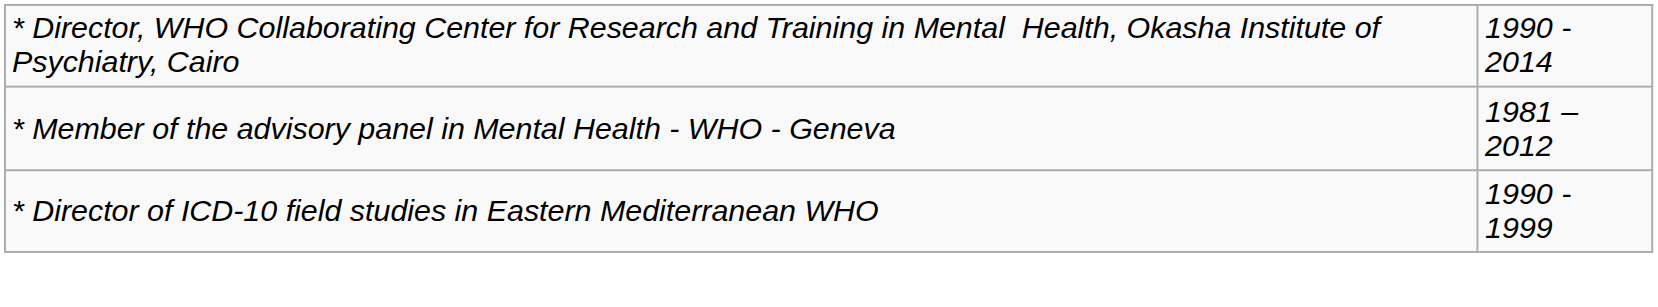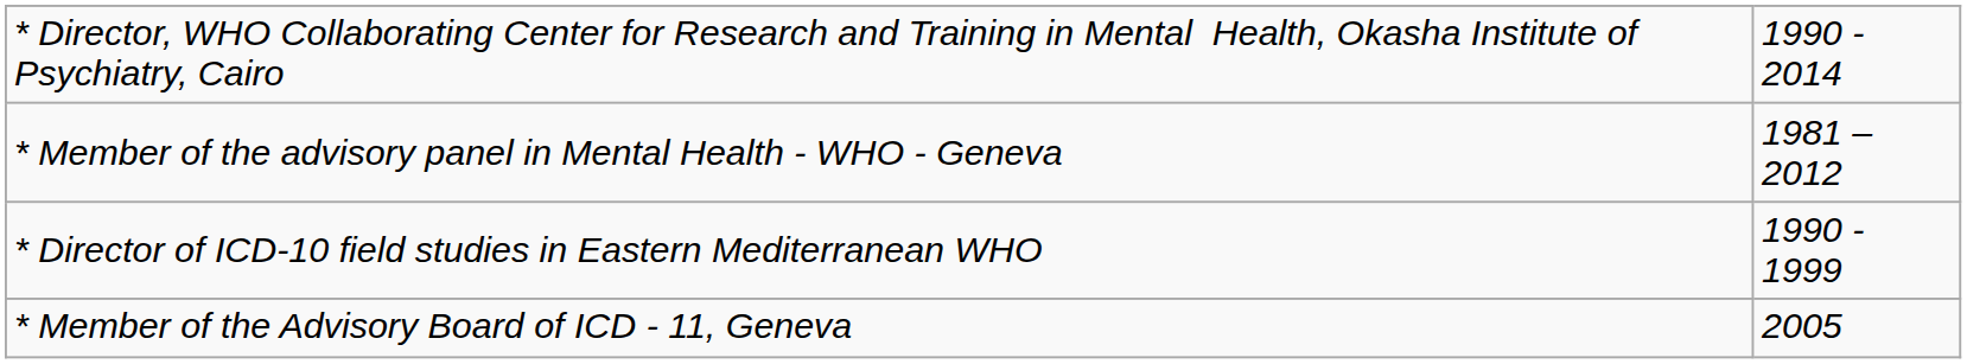+ row: * Member of the Advisory Board of ICD - 11, Geneva | 2005
